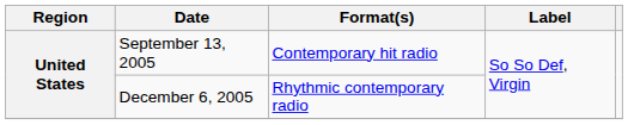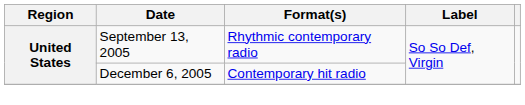September 13, 2005 | Format(s): Contemporary hit radio -> Rhythmic contemporary radio
December 6, 2005 | Format(s): Rhythmic contemporary radio -> Contemporary hit radio
